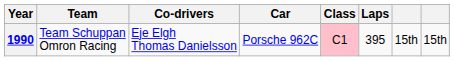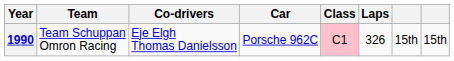1990 | Laps: 395 -> 326
